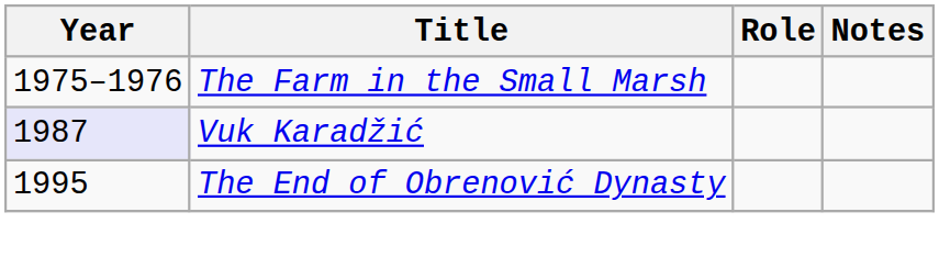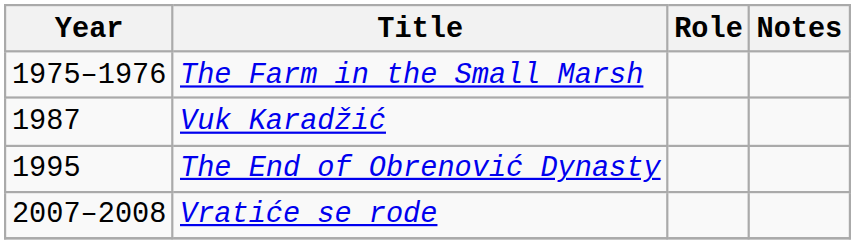Vuk Karadžić | Year: lavender background -> no background
+ row: 2007–2008 | Vratiće se rode
